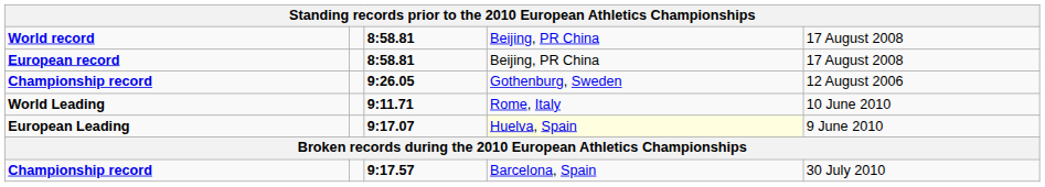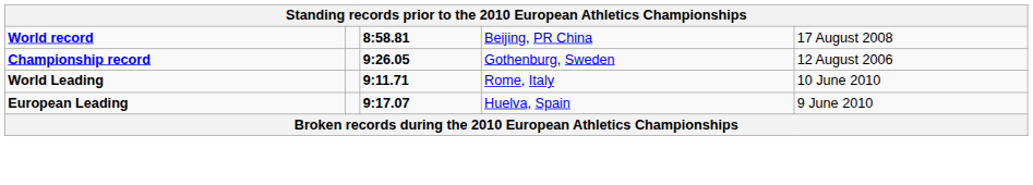- row: European record | 8:58.81 | Beijing, PR China | 17 August 2008
European Leading | column 4: lightyellow background -> no background
- row: Championship record | 9:17.57 | Barcelona, Spain | 30 July 2010
